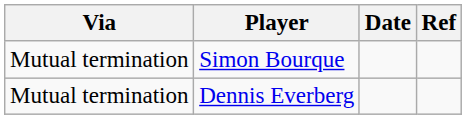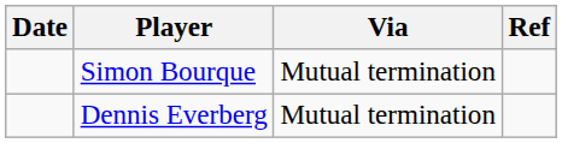columns swapped: Date <-> Via
